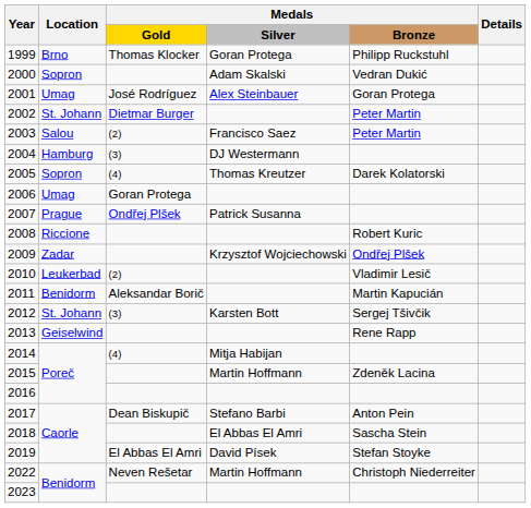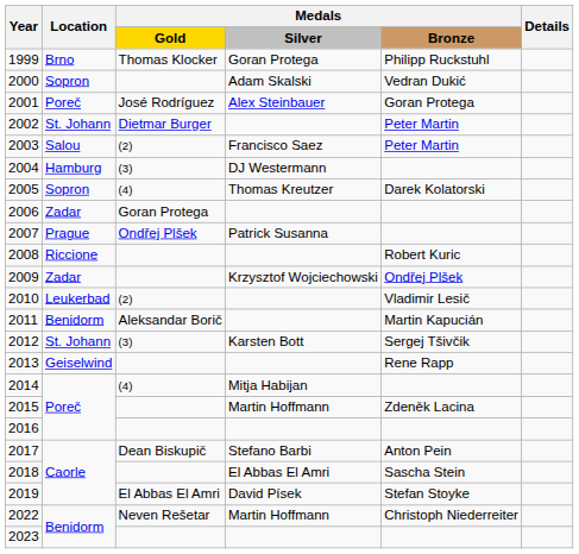2001 | Location: Umag -> Poreč
2006 | Location: Umag -> Zadar
